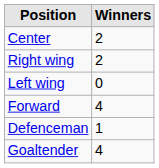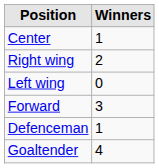Center | Winners: 2 -> 1
Forward | Winners: 4 -> 3
